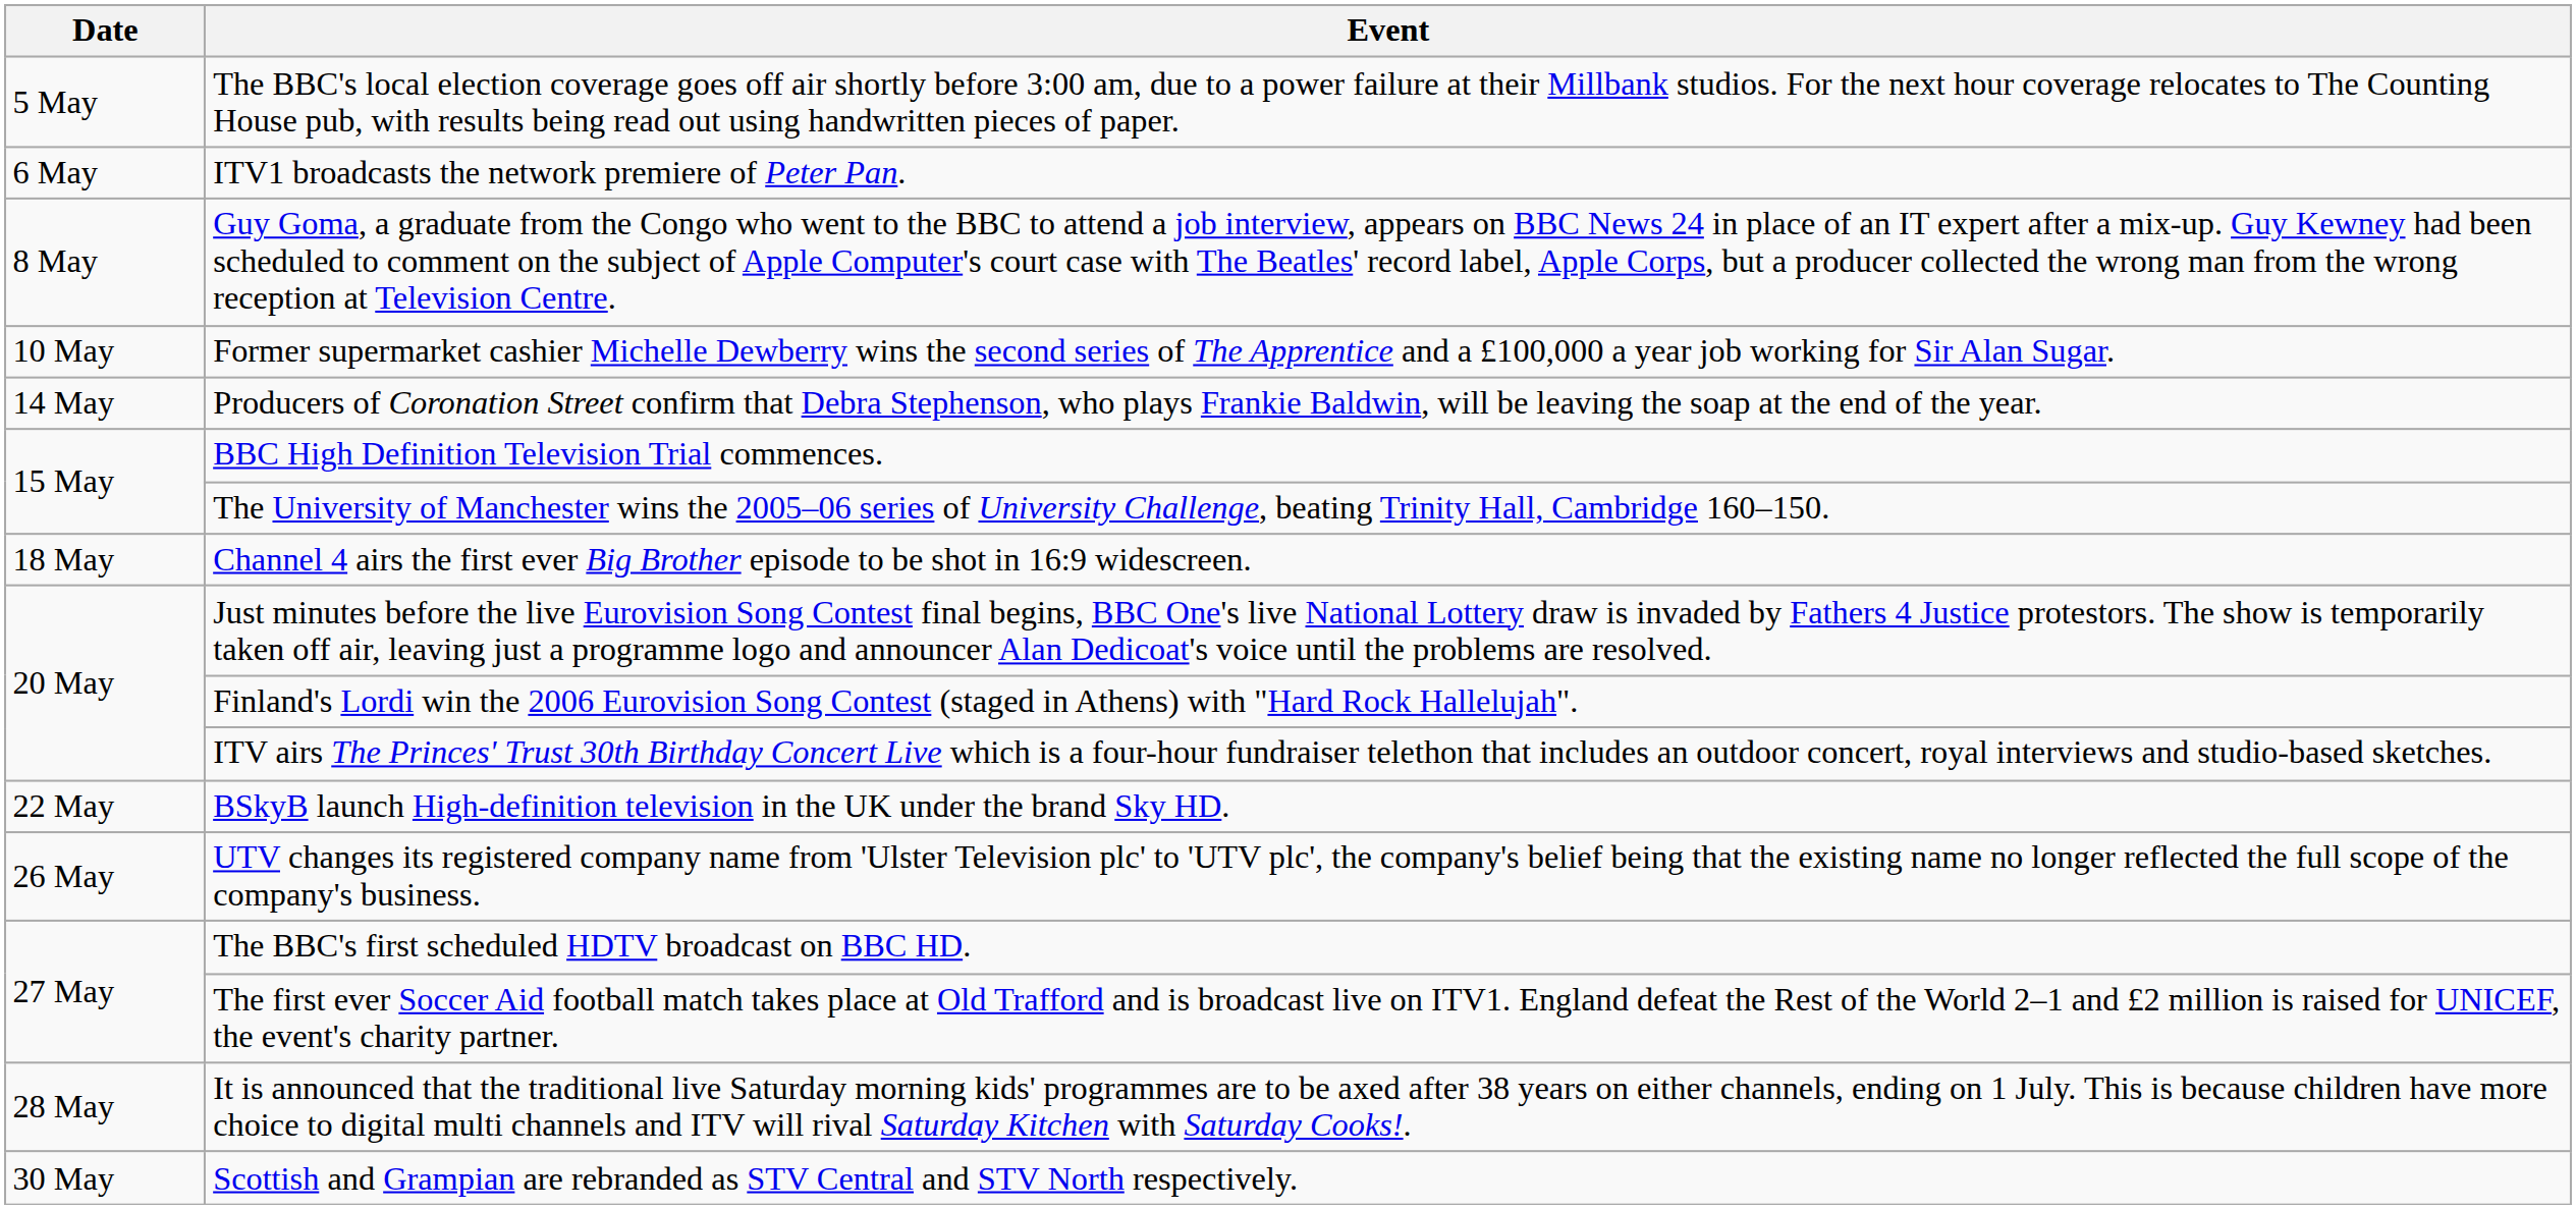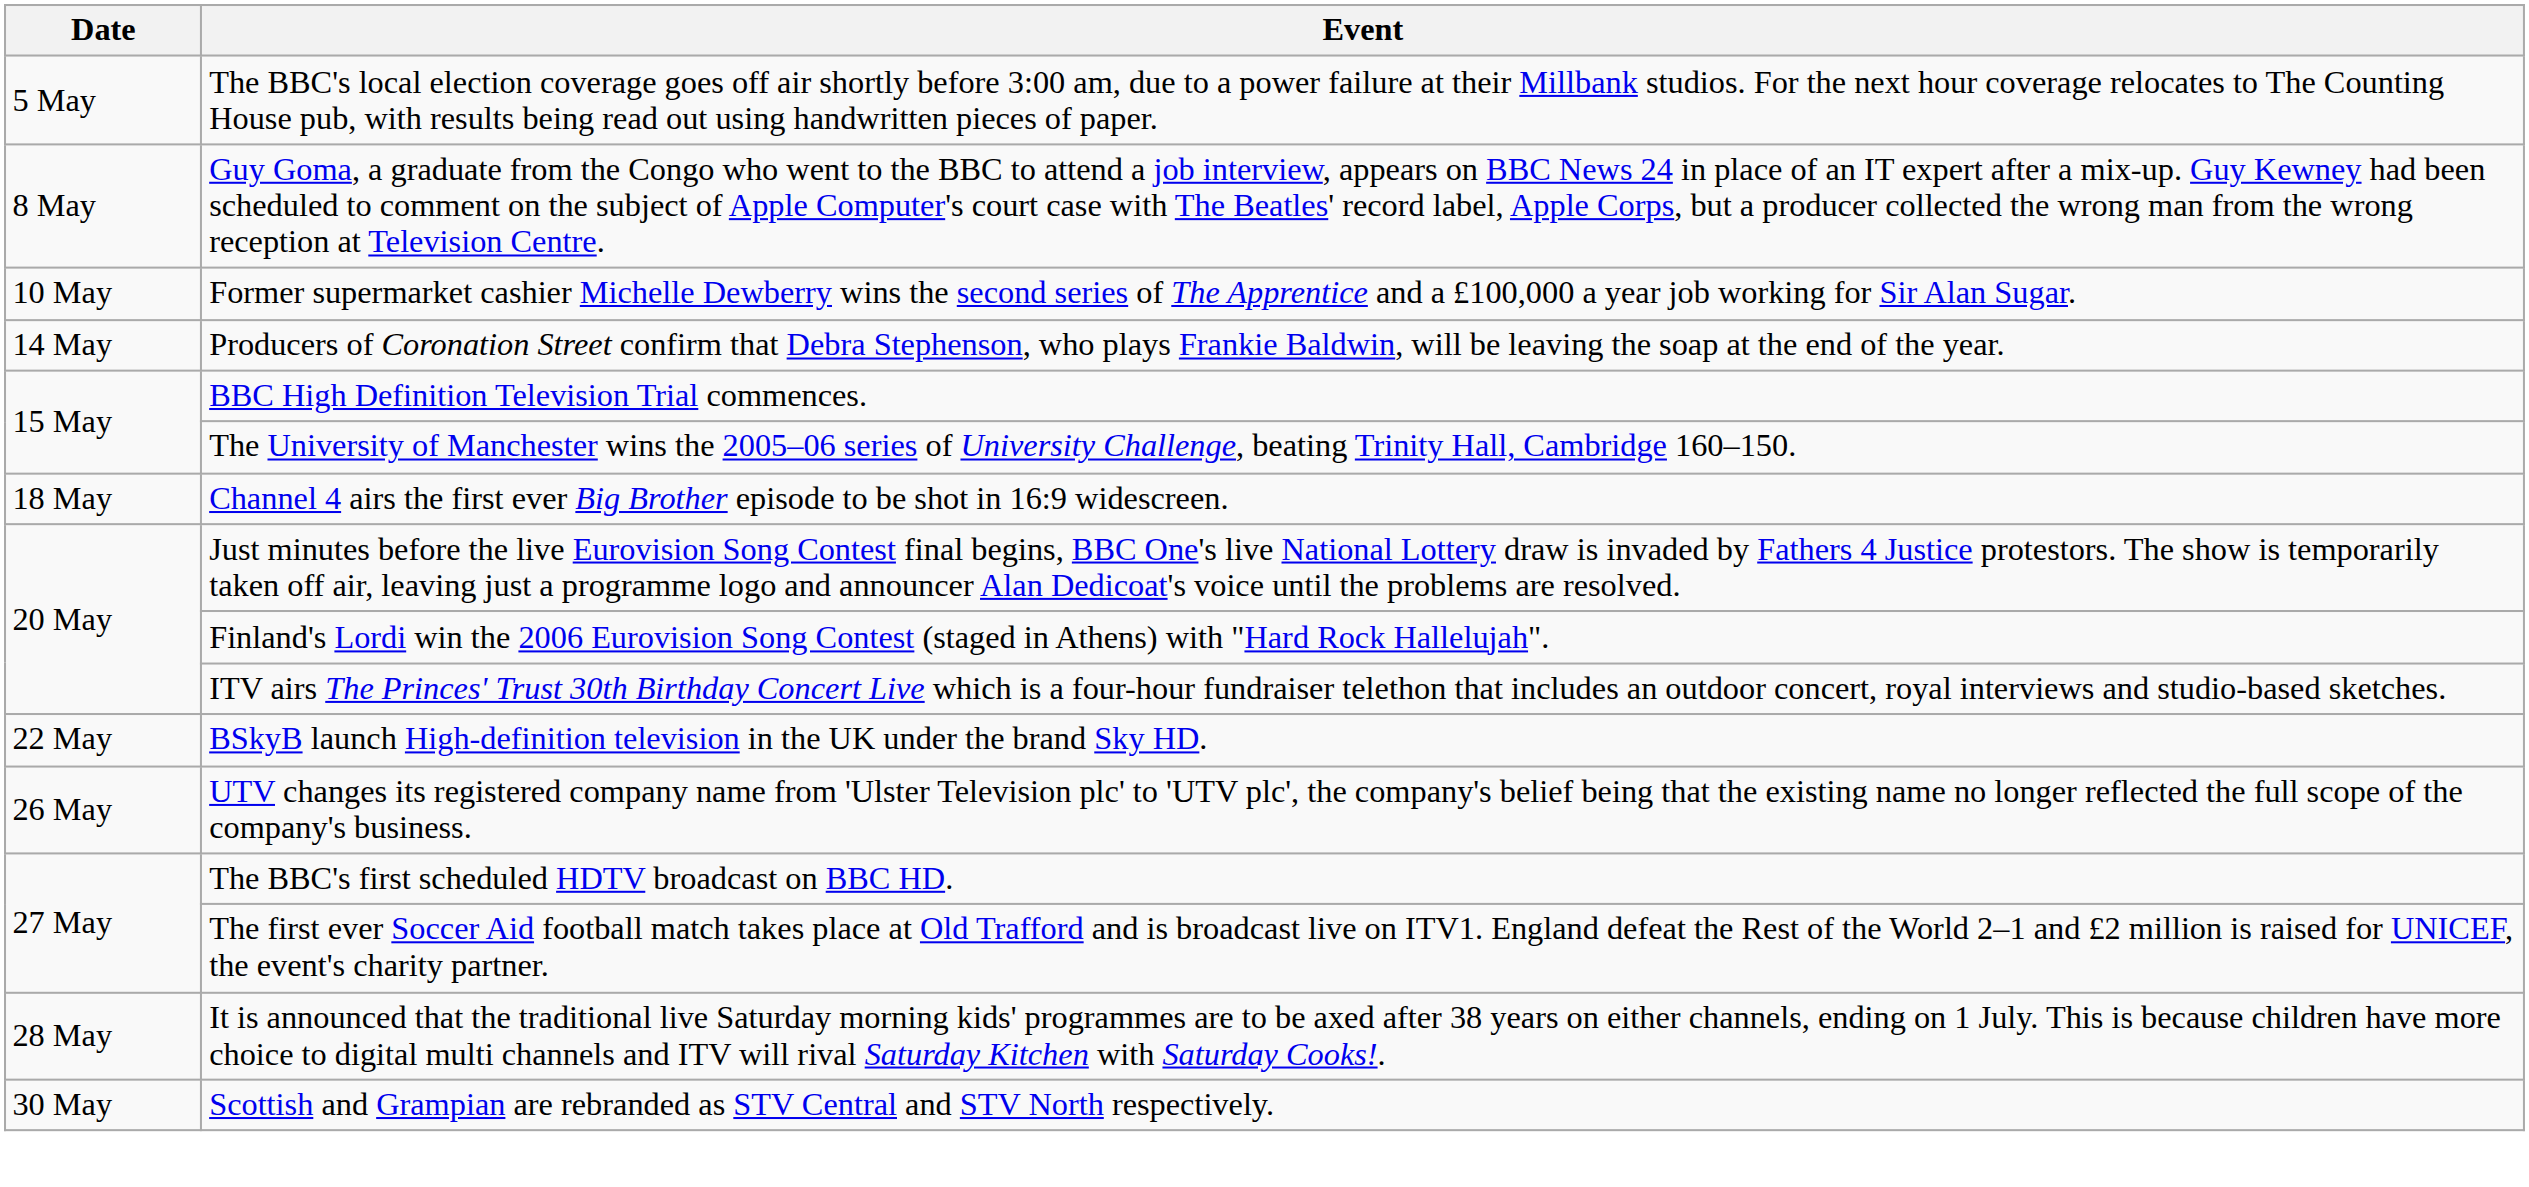- row: 6 May | ITV1 broadcasts the network premiere of Peter Pan.
